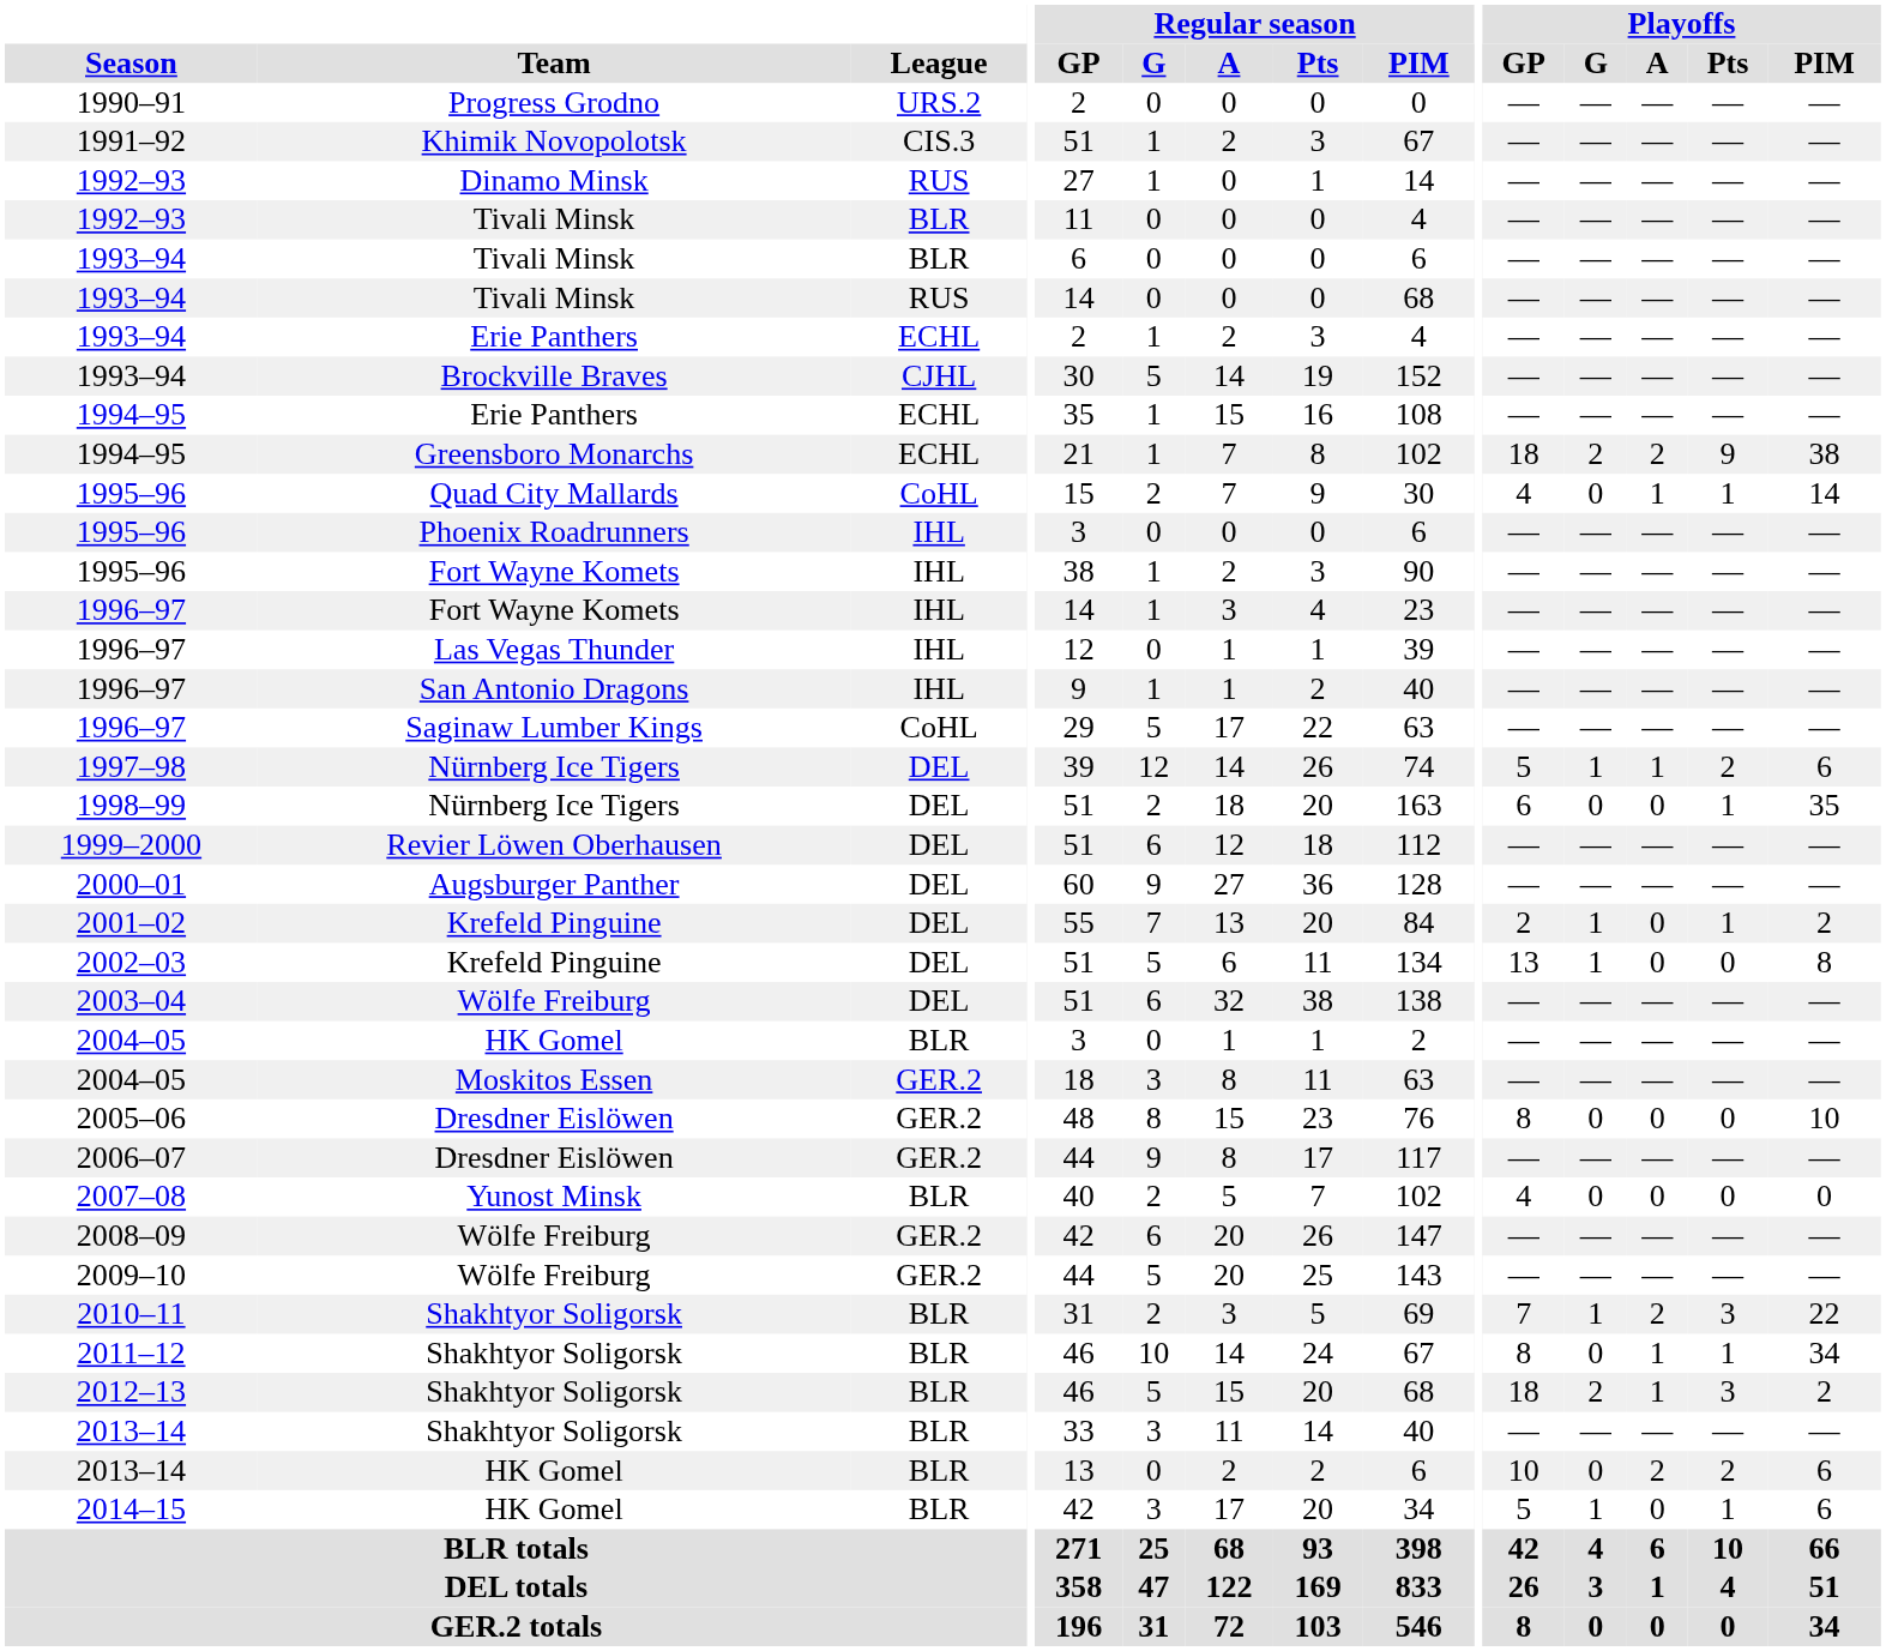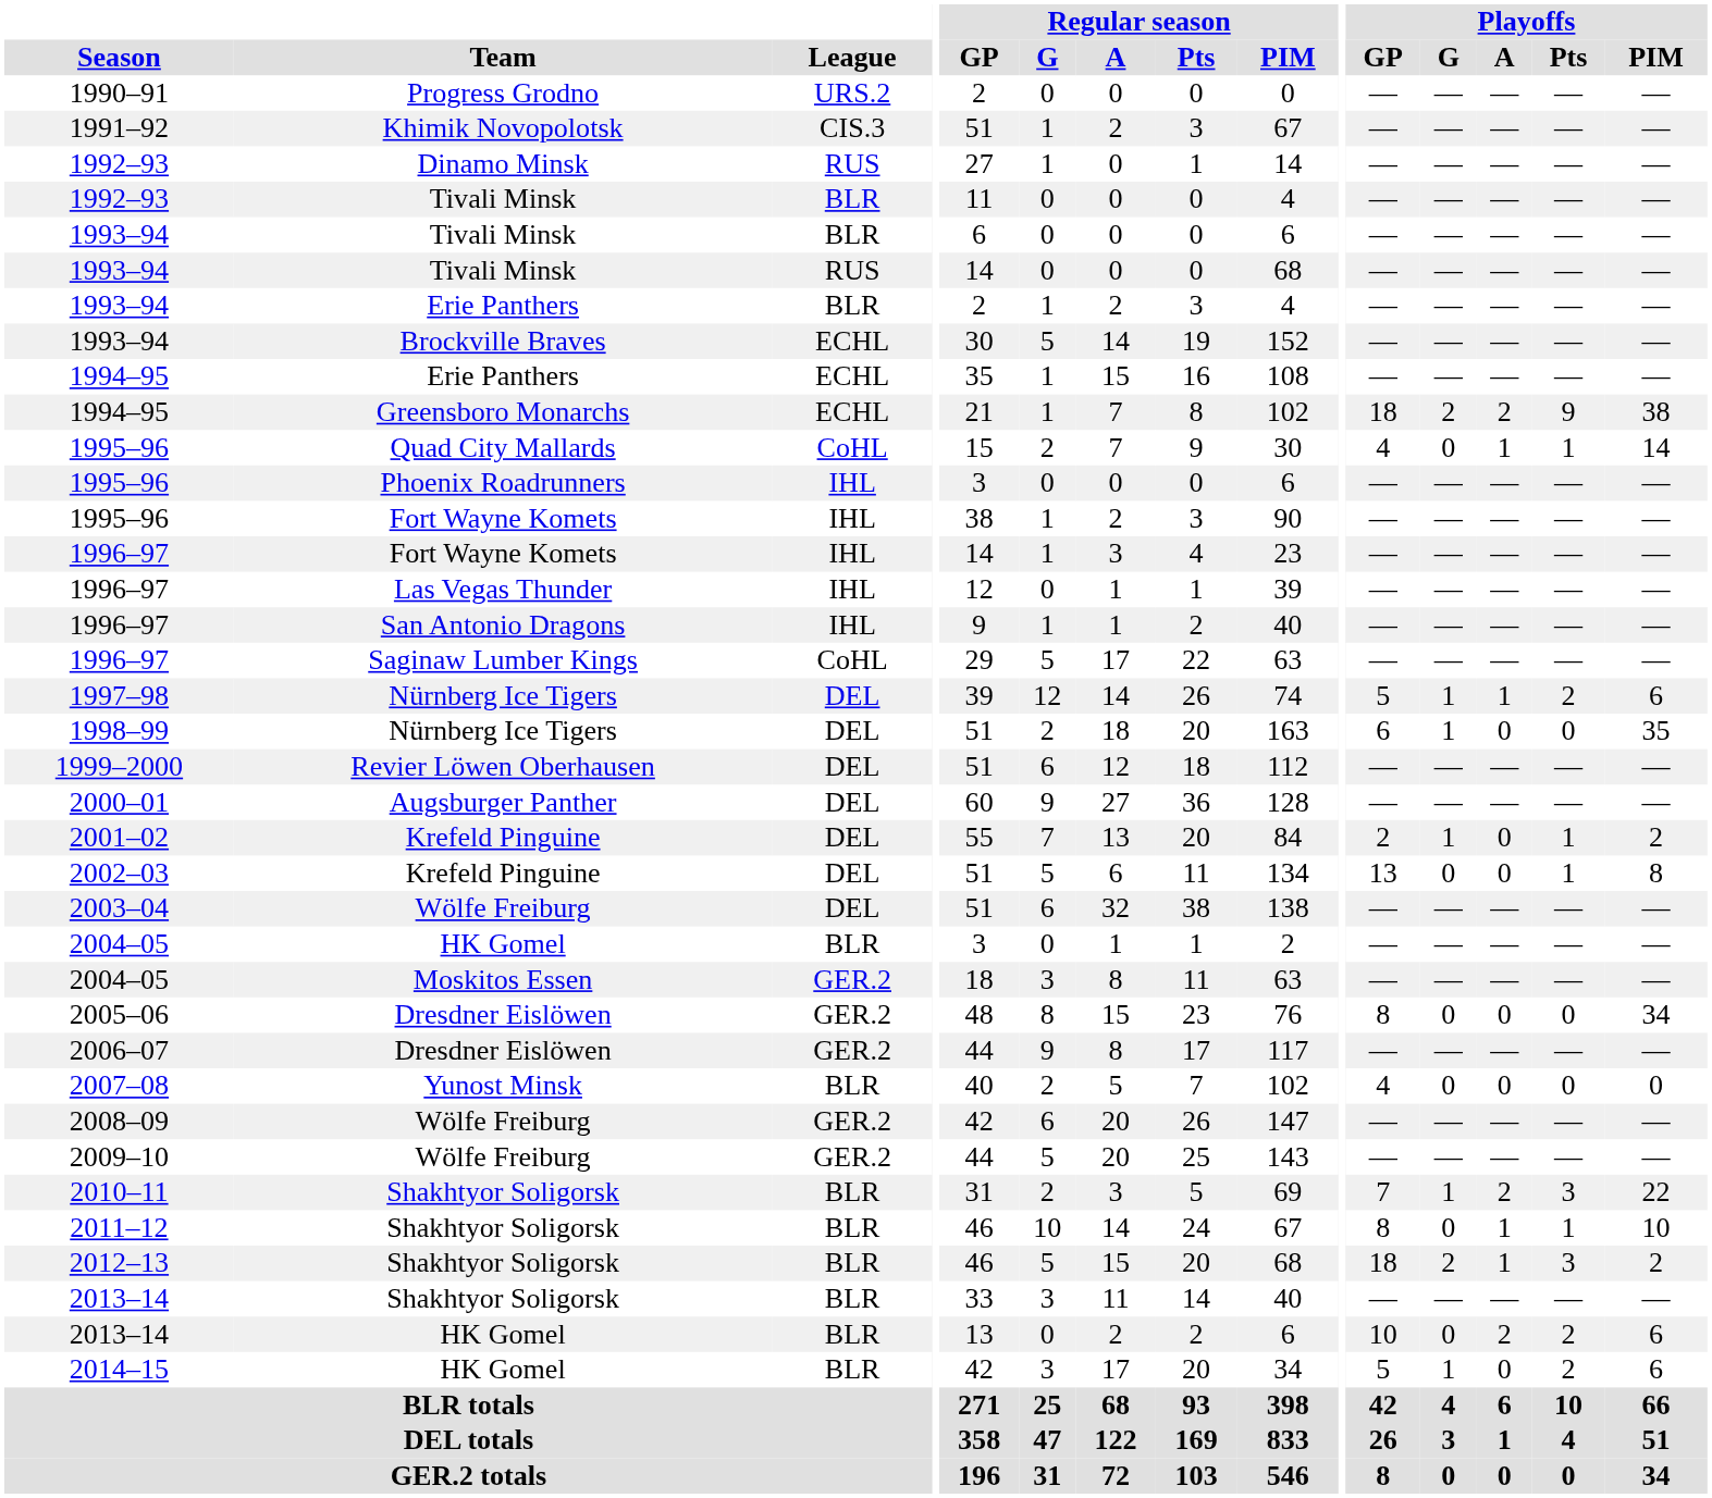1993–94 / Erie Panthers | League: ECHL -> BLR
1993–94 / Brockville Braves | League: CJHL -> ECHL
1998–99 | Playoffs / G: 0 -> 1
1998–99 | Playoffs / Pts: 1 -> 0
2002–03 | Playoffs / G: 1 -> 0
2002–03 | Playoffs / Pts: 0 -> 1
2005–06 | Playoffs / PIM: 10 -> 34
2011–12 | Playoffs / PIM: 34 -> 10
2014–15 | Playoffs / Pts: 1 -> 2
